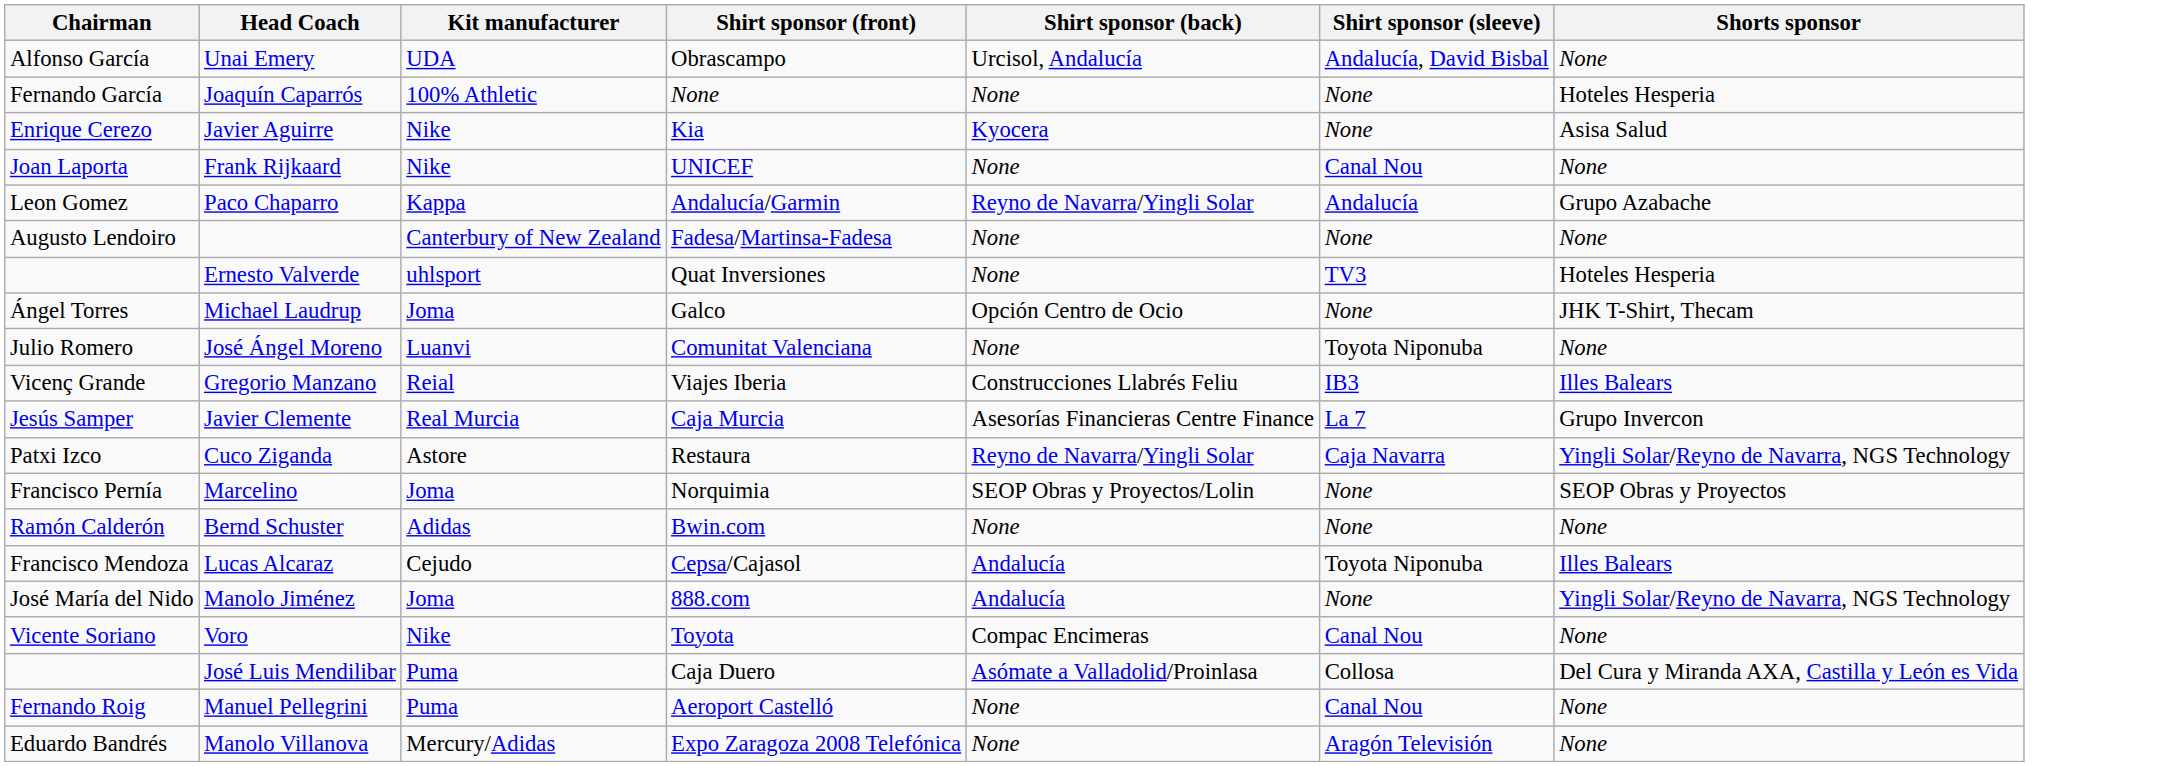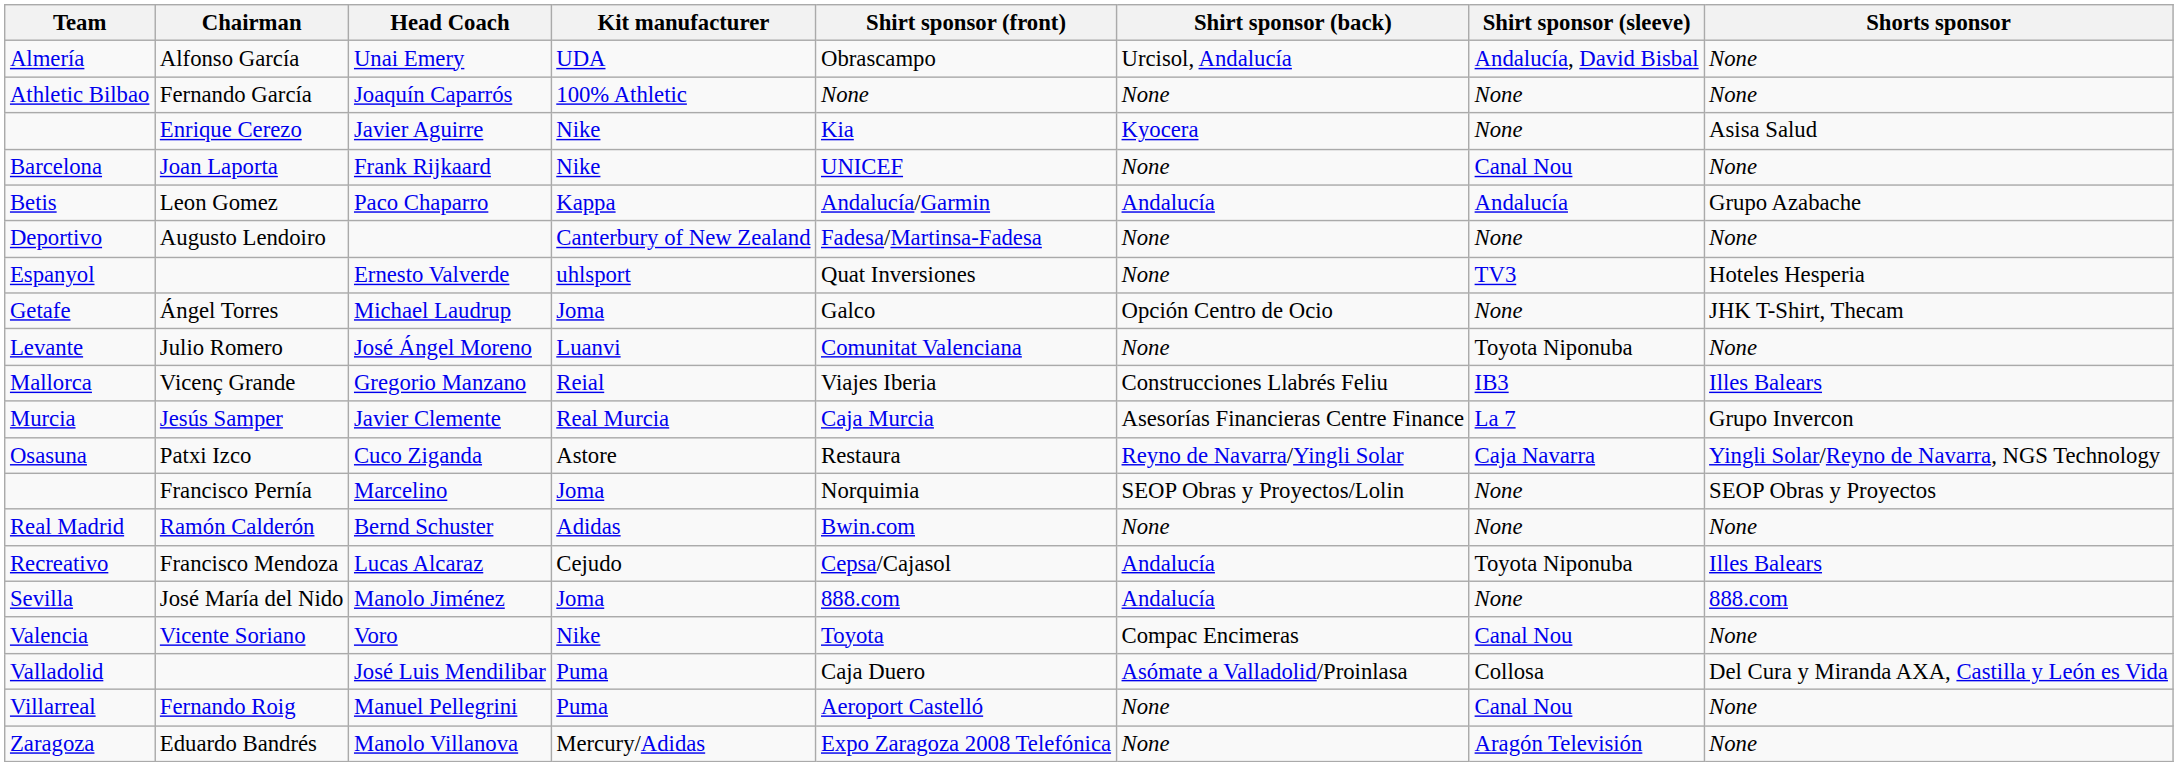+ column: Team | Almería | Athletic Bilbao | Barcelona | Betis | Deportivo | Espanyol | Getafe | Levante | Mallorca | Murcia | Osasuna | Real Madrid | Recreativo | Sevilla | Valencia | Valladolid | Villarreal | Zaragoza
Joaquín Caparrós | Shorts sponsor: Hoteles Hesperia -> None
Paco Chaparro | Shirt sponsor (back): Reyno de Navarra/Yingli Solar -> Andalucía
Manolo Jiménez | Shorts sponsor: Yingli Solar/Reyno de Navarra, NGS Technology -> 888.com
